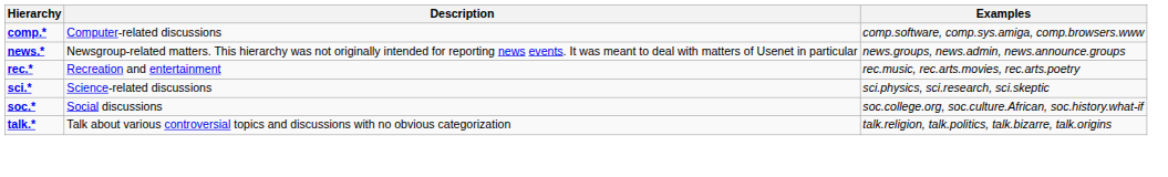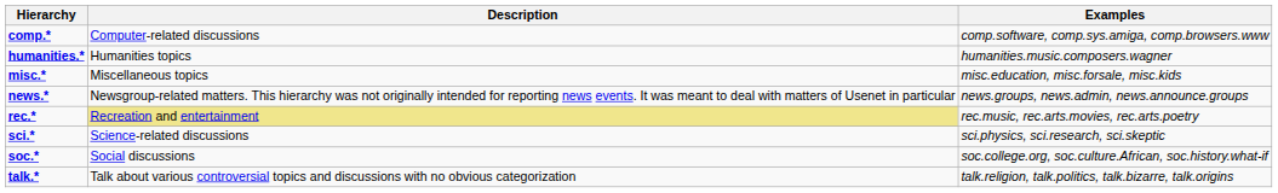+ row: humanities.* | Humanities topics | humanities.music.composers.wagner
+ row: misc.* | Miscellaneous topics | misc.education, misc.forsale, misc.kids
rec.* | Description: no background -> khaki background
